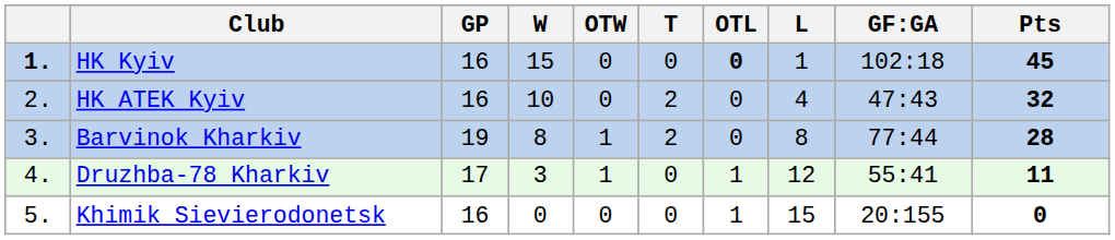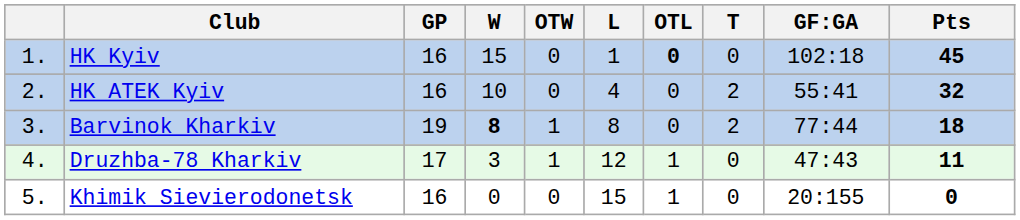columns swapped: T <-> L
HK Kyiv | column 1: bold -> normal
HK ATEK Kyiv | GF:GA: 47:43 -> 55:41
Barvinok Kharkiv | W: normal -> bold
Barvinok Kharkiv | Pts: 28 -> 18
Druzhba-78 Kharkiv | GF:GA: 55:41 -> 47:43
